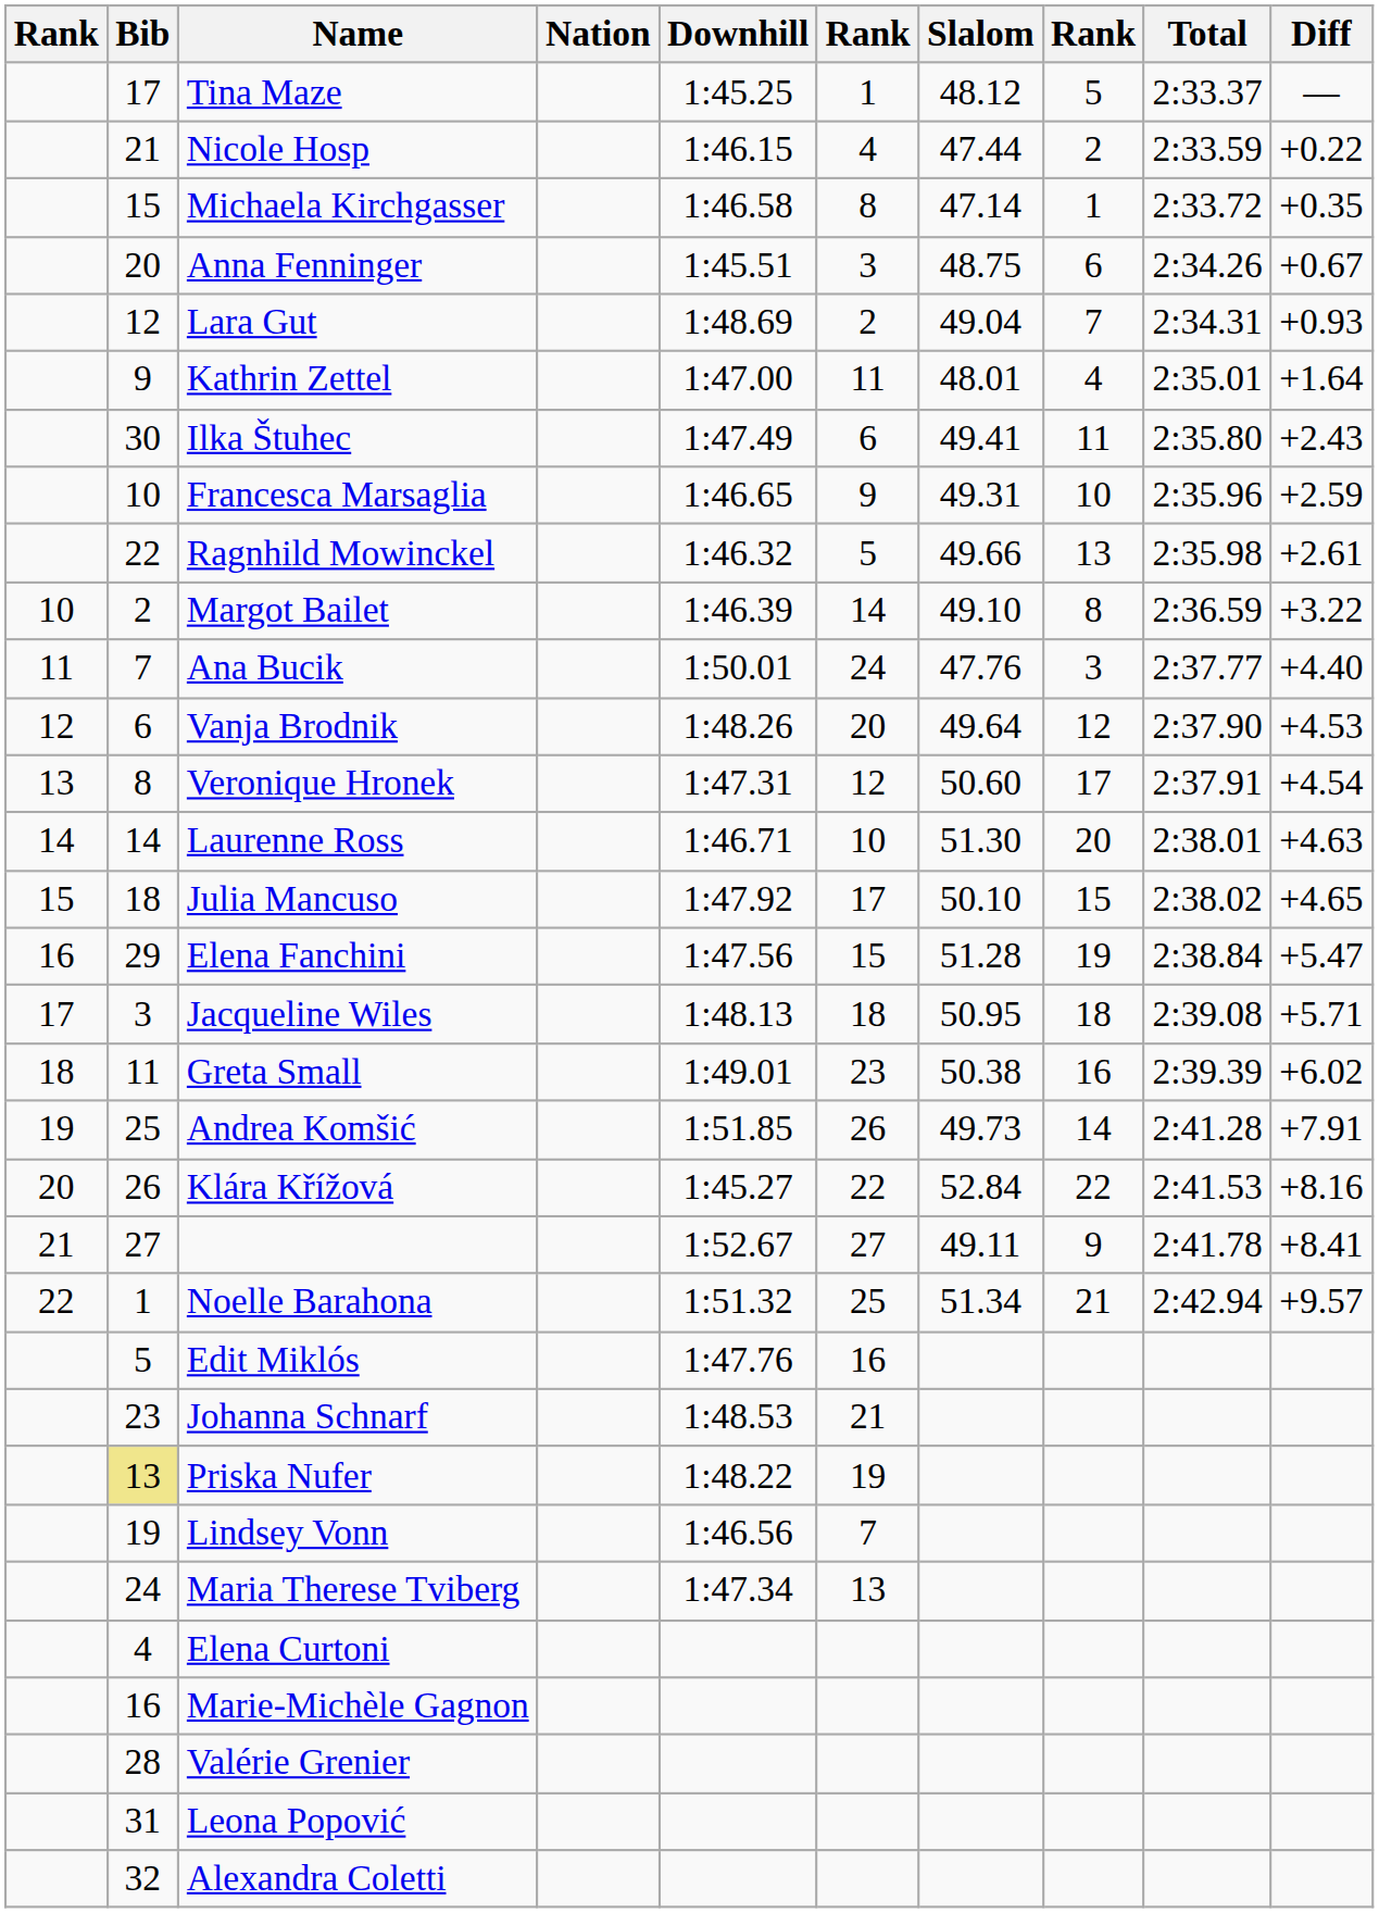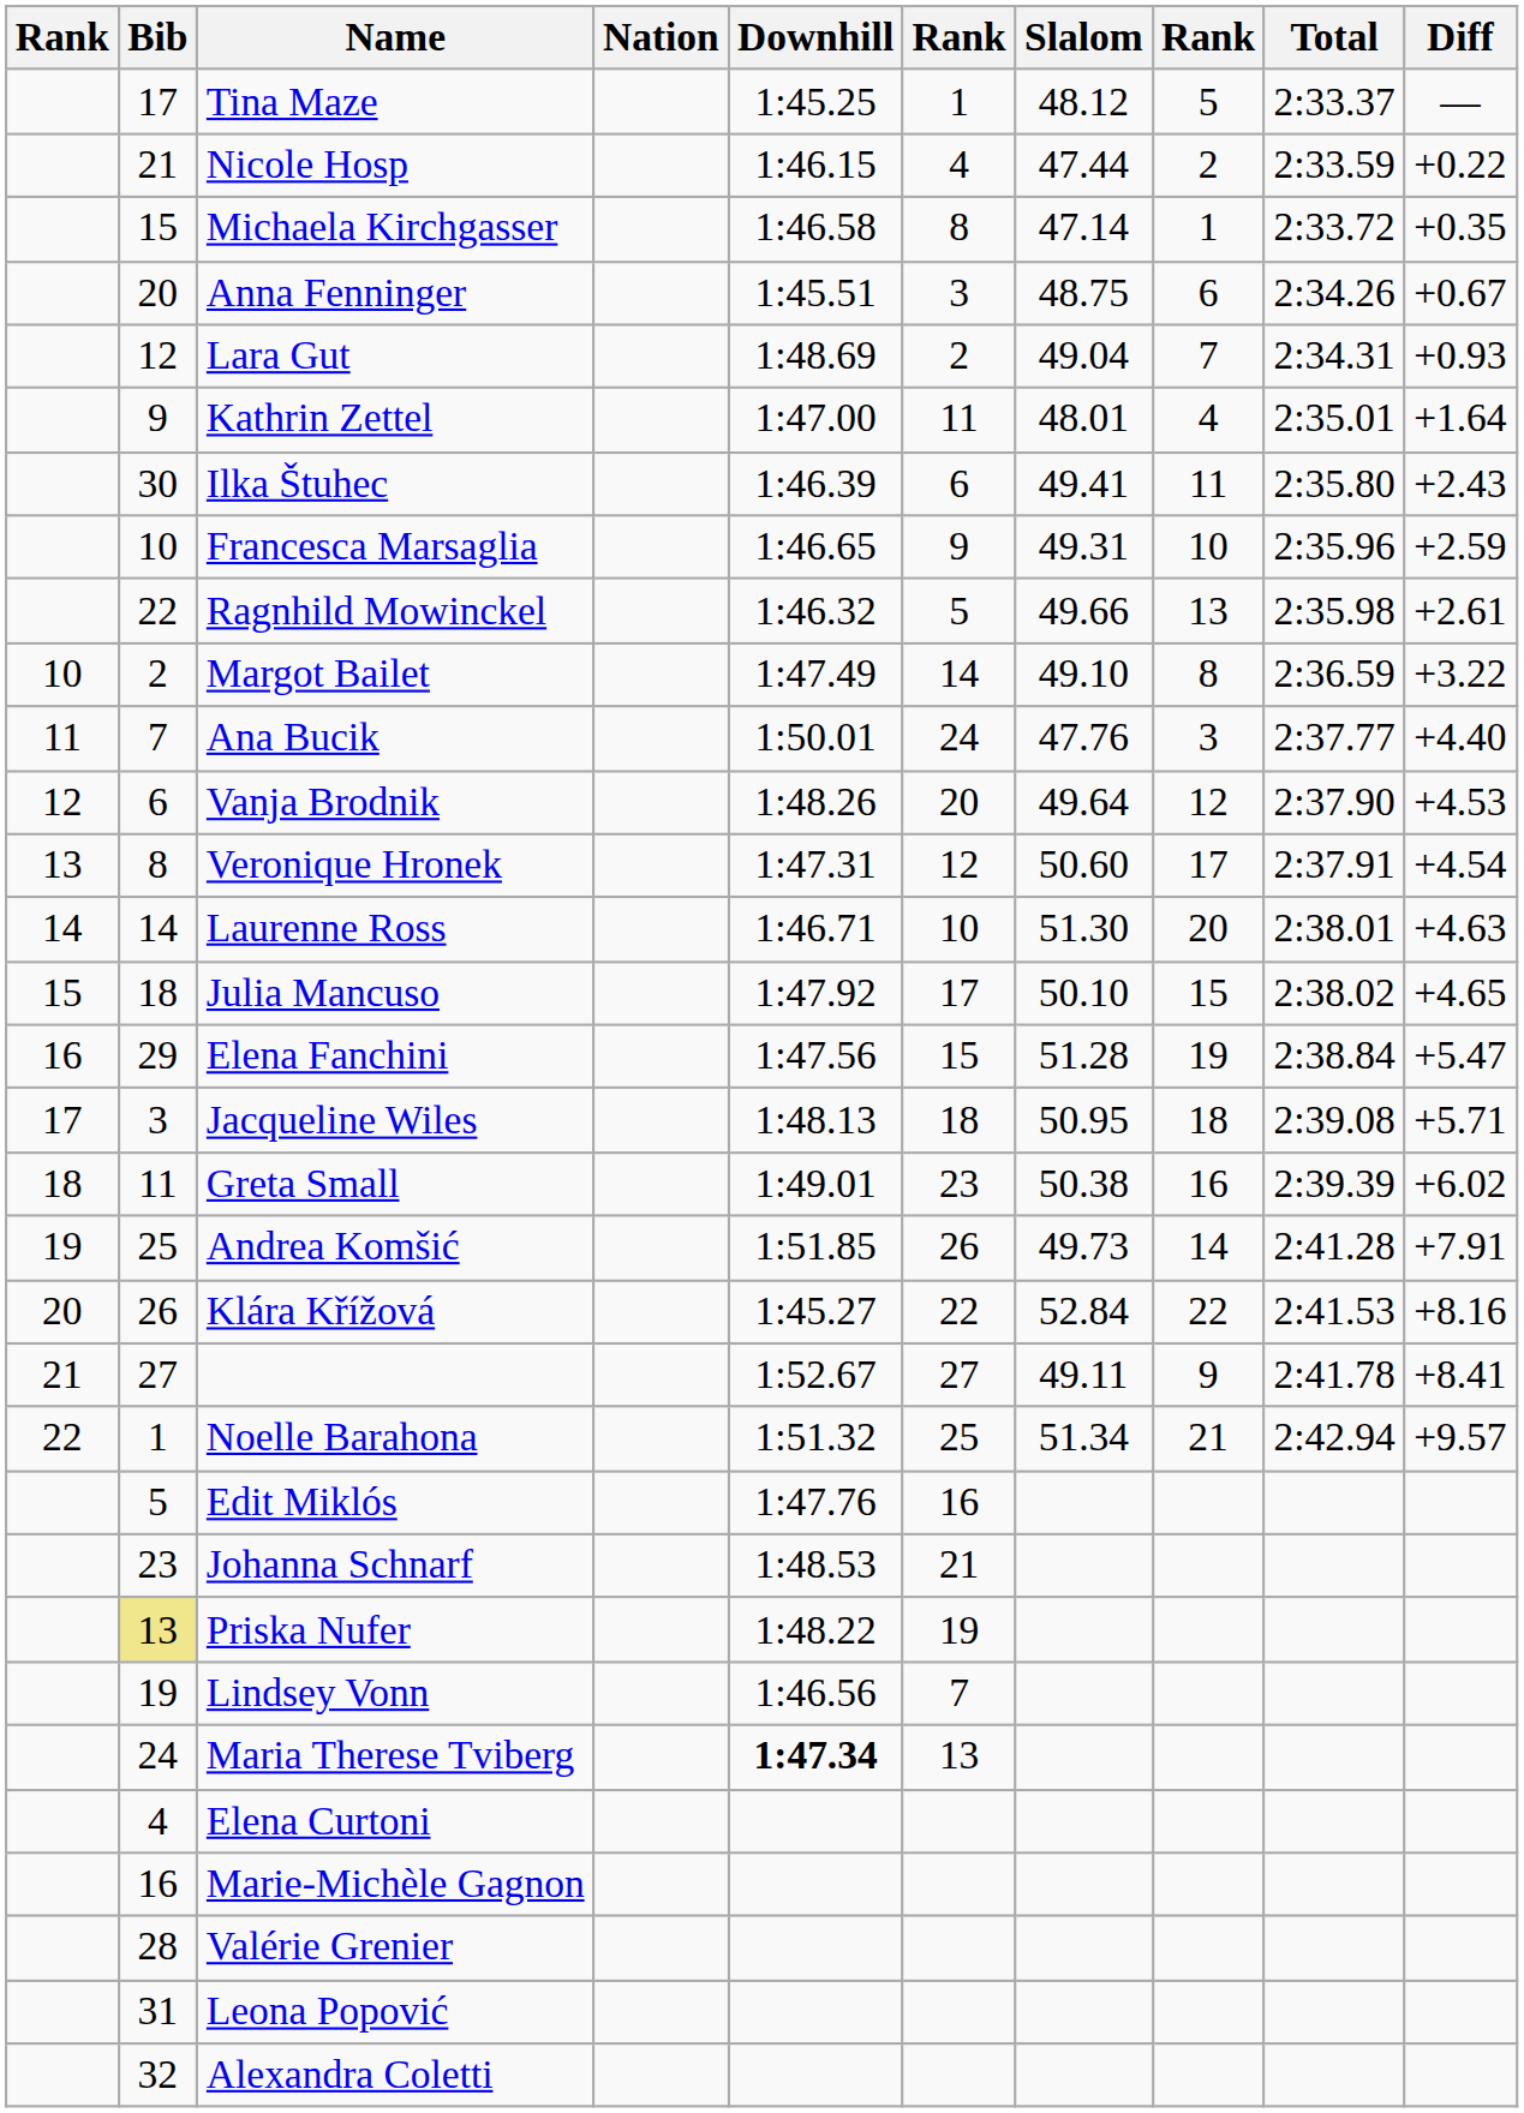Ilka Štuhec | Downhill: 1:47.49 -> 1:46.39
Margot Bailet | Downhill: 1:46.39 -> 1:47.49
Maria Therese Tviberg | Downhill: normal -> bold
